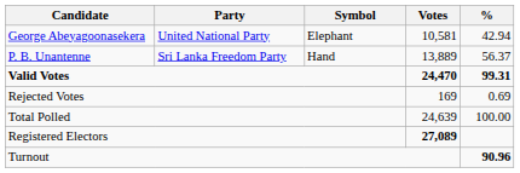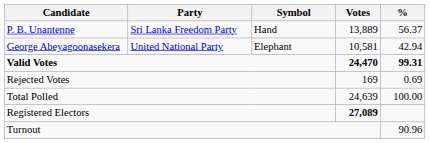rows swapped: P. B. Unantenne <-> George Abeyagoonasekera
Turnout | %: bold -> normal
